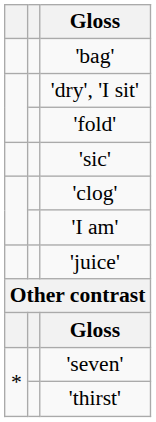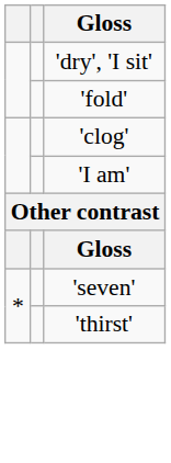- row: 'bag'
- row: 'sic'
- row: 'juice'
